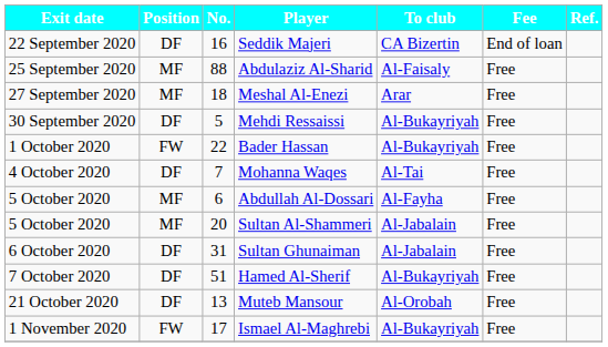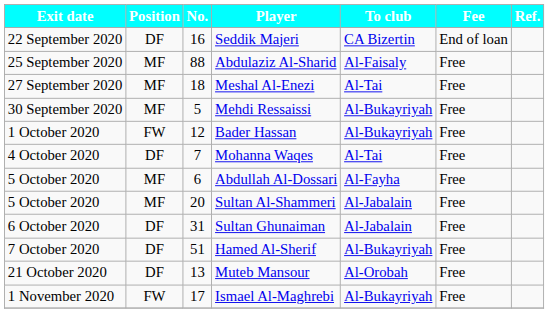Meshal Al-Enezi | To club: Arar -> Al-Tai
Mehdi Ressaissi | Position: DF -> MF
Bader Hassan | No.: 22 -> 12
